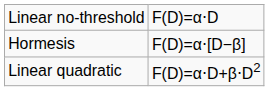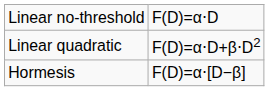rows swapped: Linear quadratic <-> Hormesis
